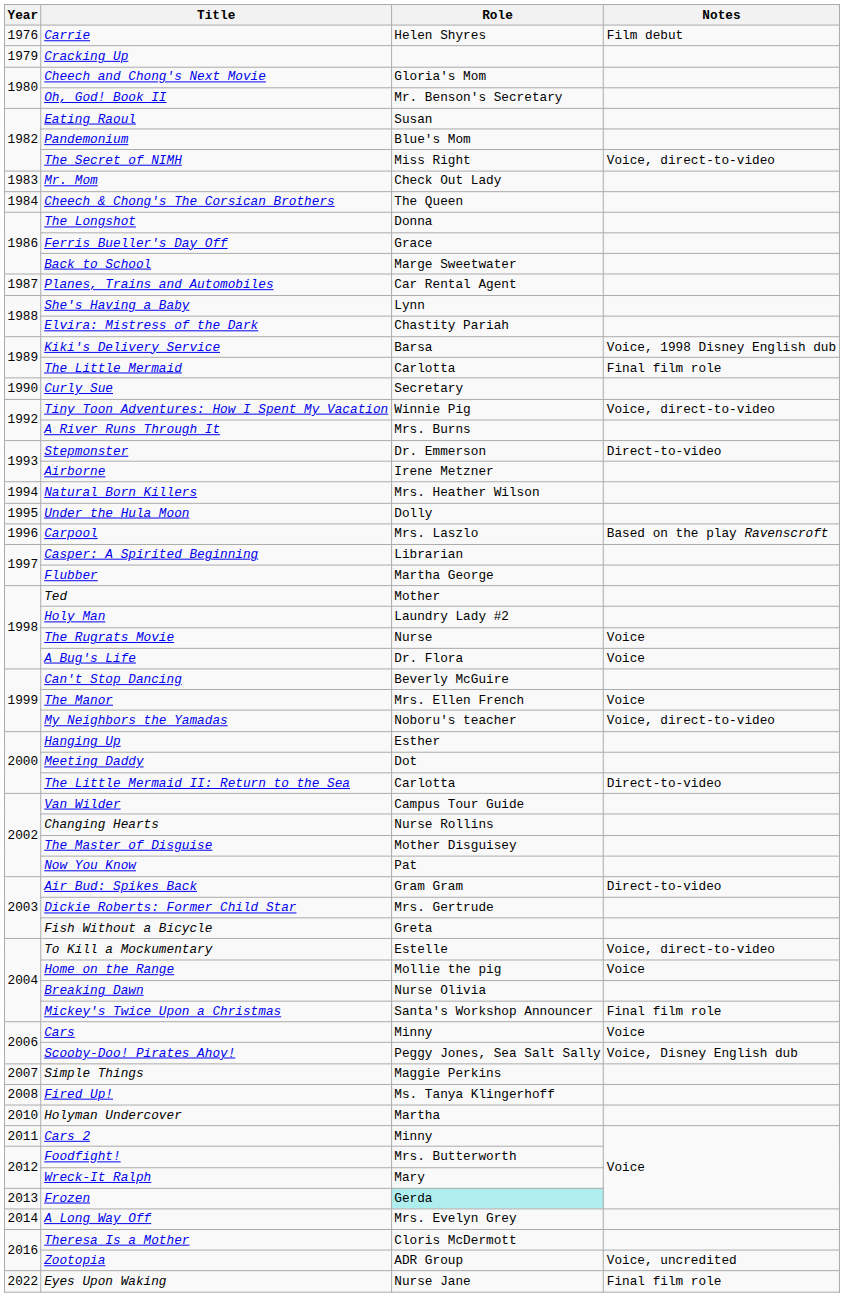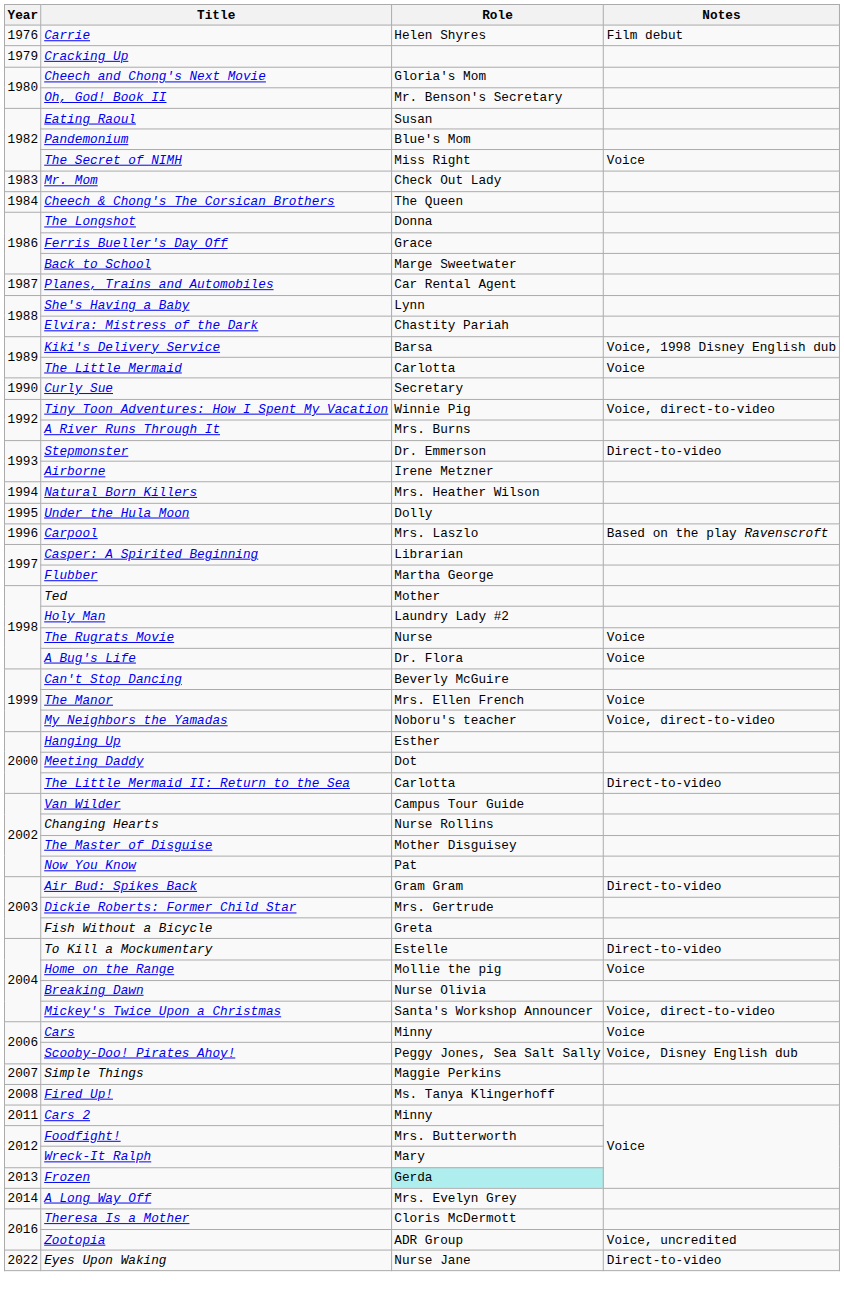The Secret of NIMH | Notes: Voice, direct-to-video -> Voice
The Little Mermaid | Notes: Final film role -> Voice
To Kill a Mockumentary | Notes: Voice, direct-to-video -> Direct-to-video
Mickey's Twice Upon a Christmas | Notes: Final film role -> Voice, direct-to-video
- row: 2010 | Holyman Undercover | Martha
Eyes Upon Waking | Notes: Final film role -> Direct-to-video
